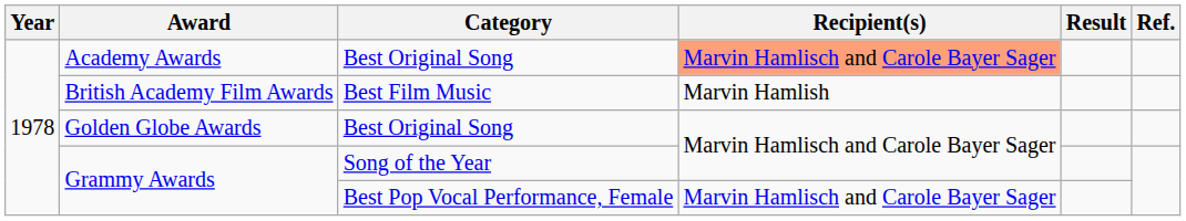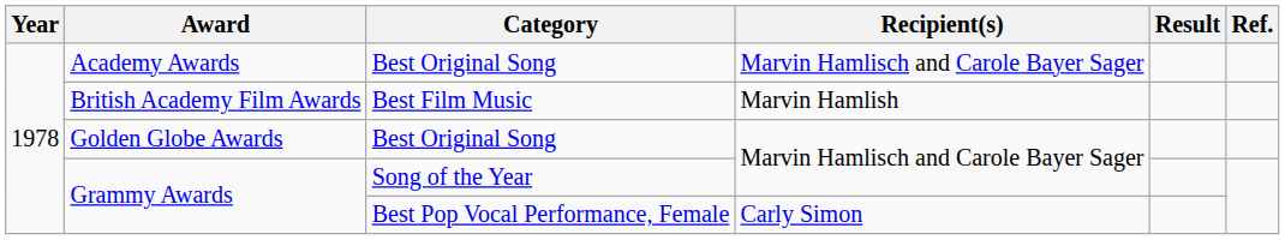Academy Awards | Recipient(s): lightsalmon background -> no background
Grammy Awards / Best Pop Vocal Performance, Female | Recipient(s): Marvin Hamlisch and Carole Bayer Sager -> Carly Simon
